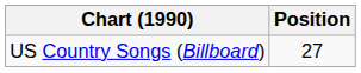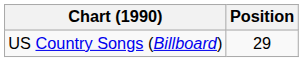US Country Songs (Billboard) | Position: 27 -> 29
